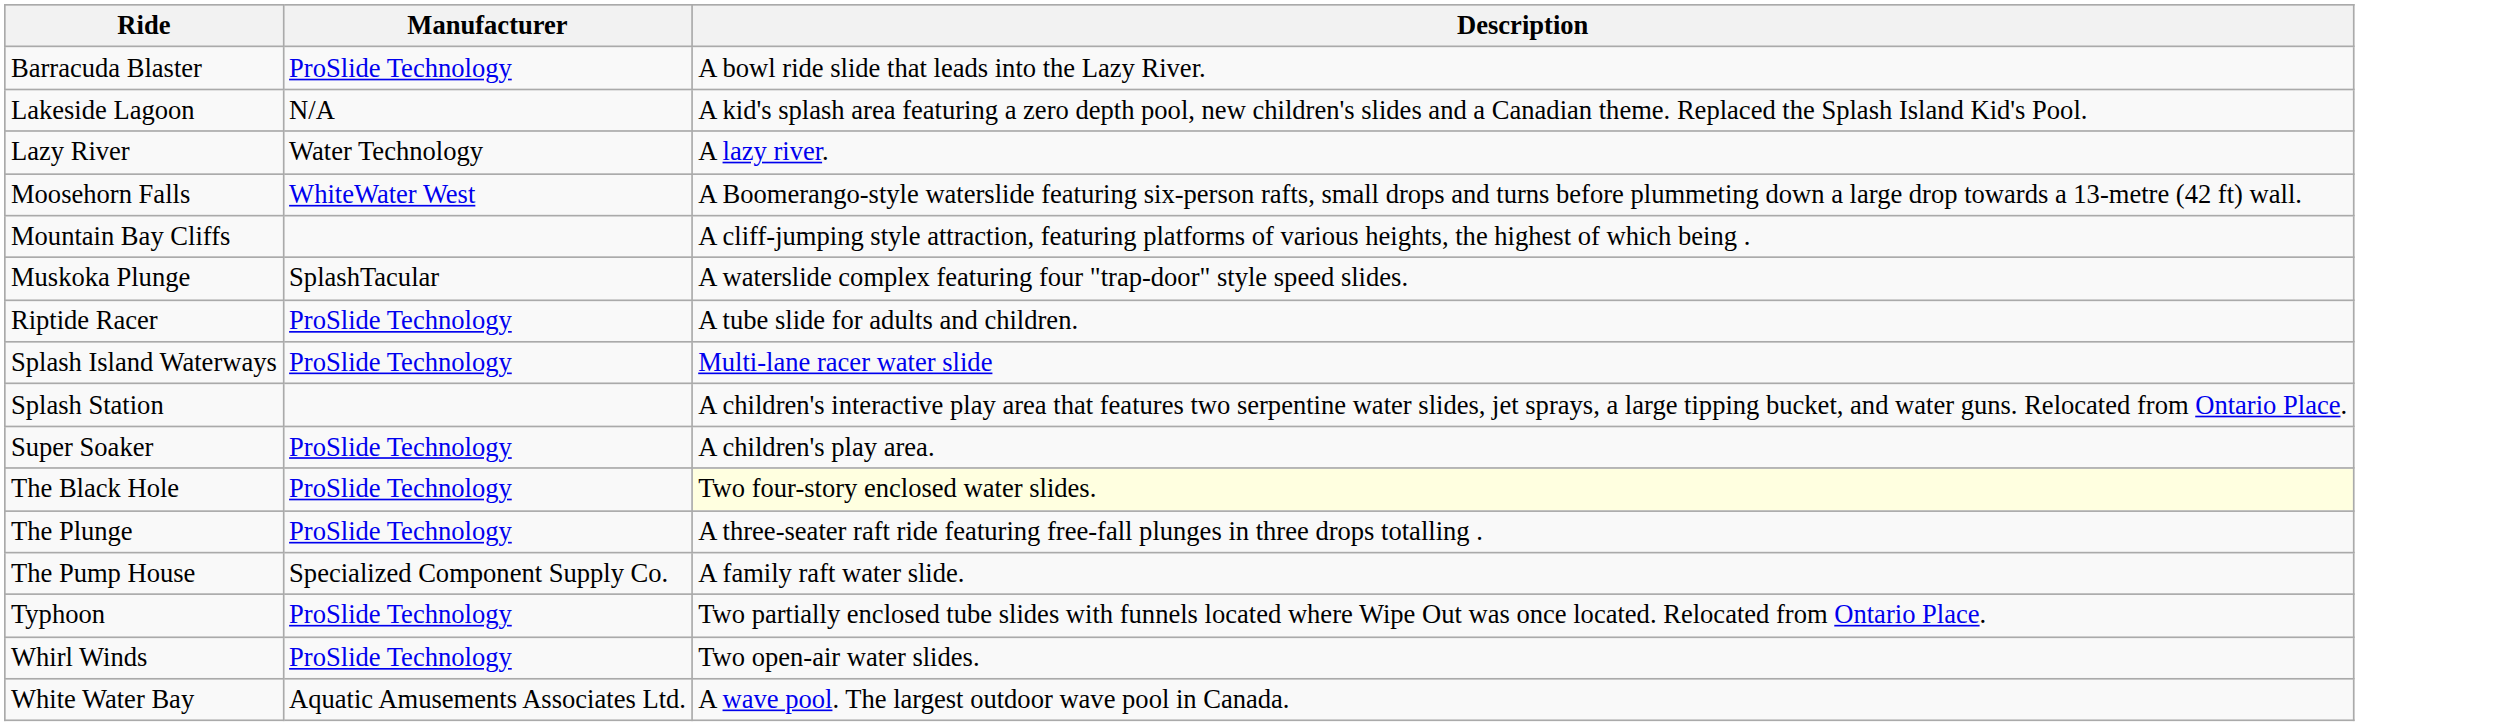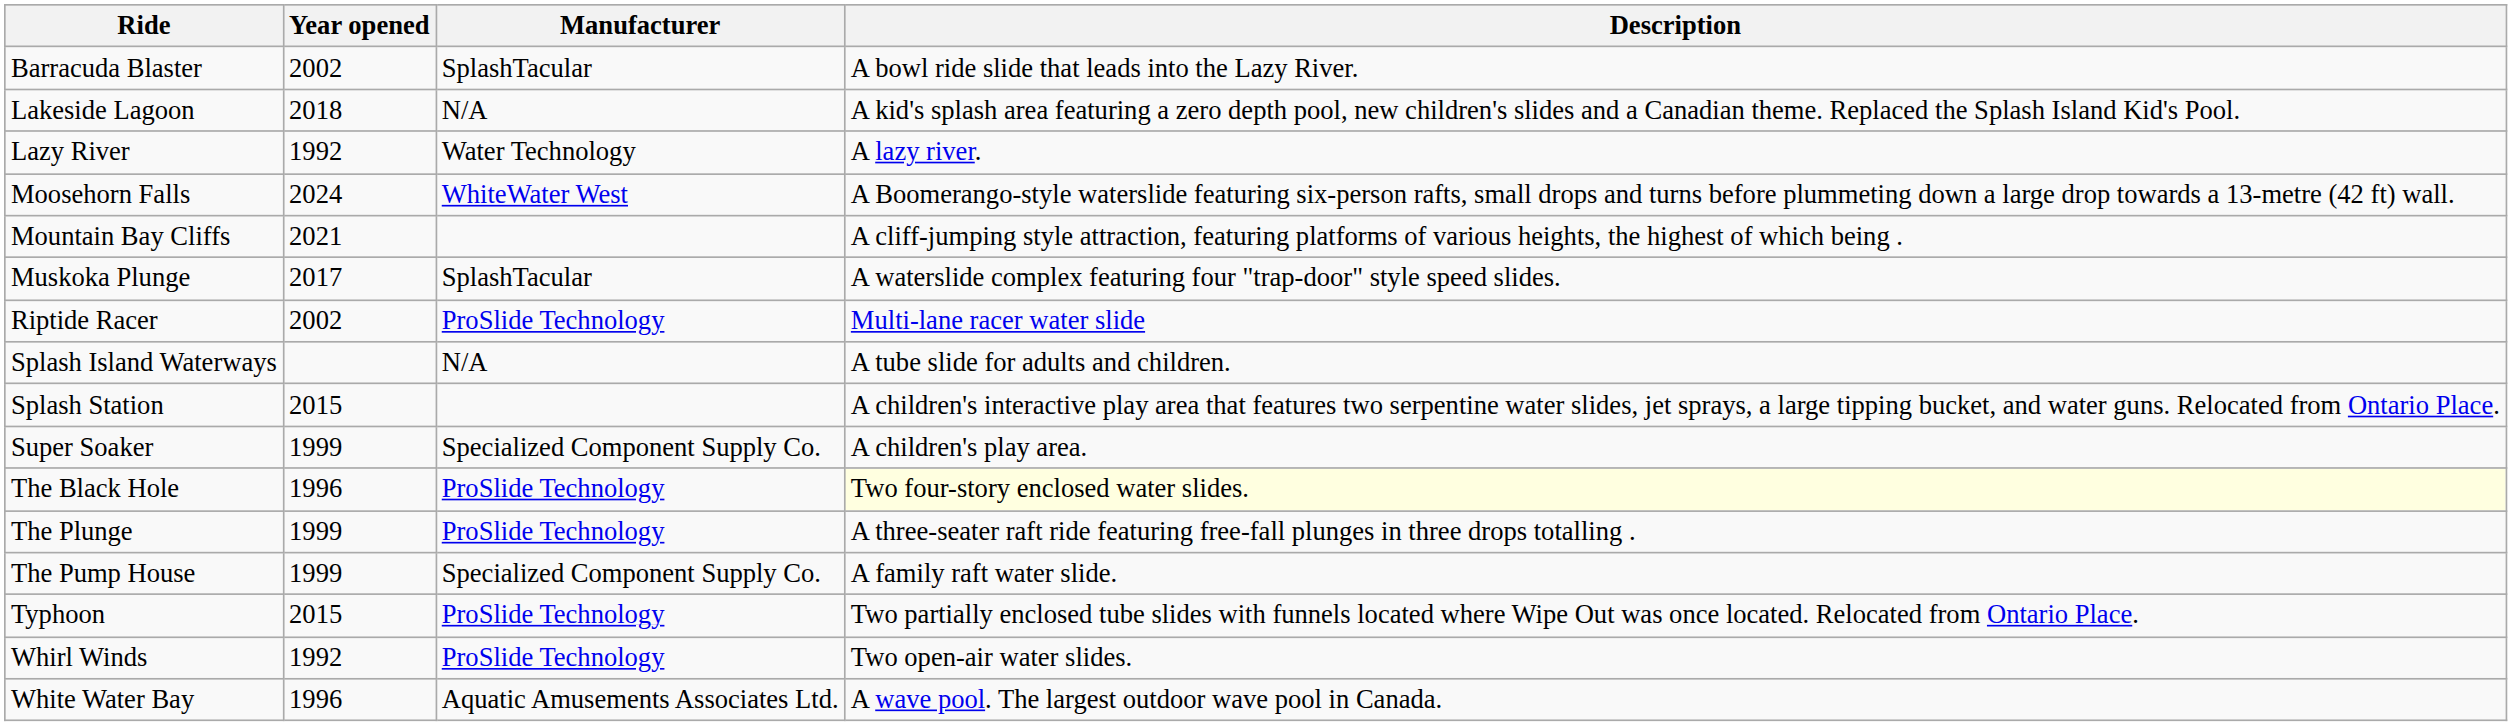+ column: Year opened | 2002 | 2018 | 1992 | 2024 | 2021 | 2017 | 2002 | 2015 | 1999 | 1996 | 1999 | 1999 | 2015 | 1992 | 1996
Barracuda Blaster | Manufacturer: ProSlide Technology -> SplashTacular
Riptide Racer | Description: A tube slide for adults and children. -> Multi-lane racer water slide
Splash Island Waterways | Manufacturer: ProSlide Technology -> N/A
Splash Island Waterways | Description: Multi-lane racer water slide -> A tube slide for adults and children.
Super Soaker | Manufacturer: ProSlide Technology -> Specialized Component Supply Co.
